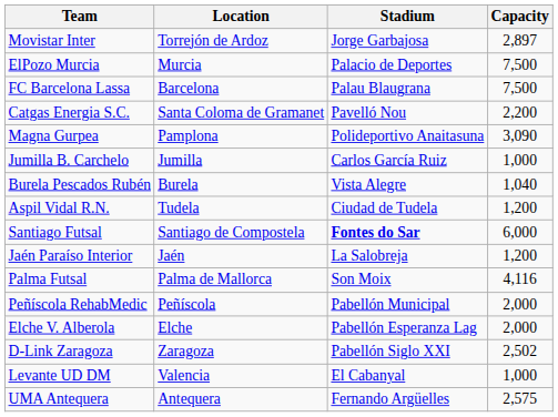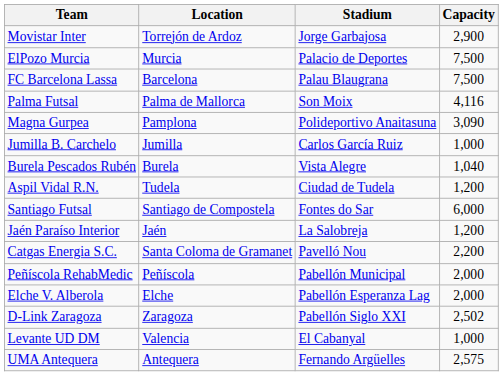Movistar Inter | Capacity: 2,897 -> 2,900
rows swapped: Catgas Energia S.C. <-> Palma Futsal
Santiago Futsal | Stadium: bold -> normal
